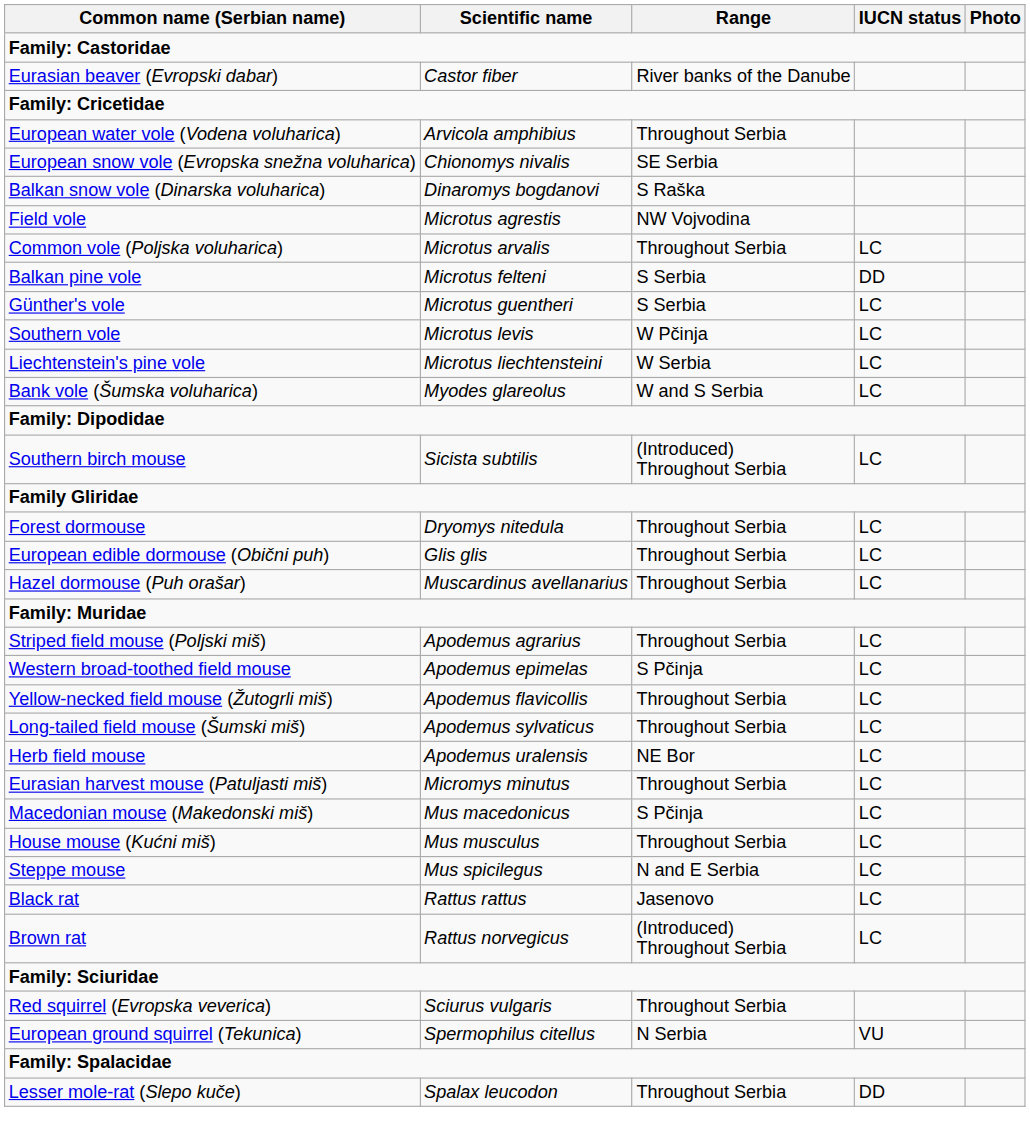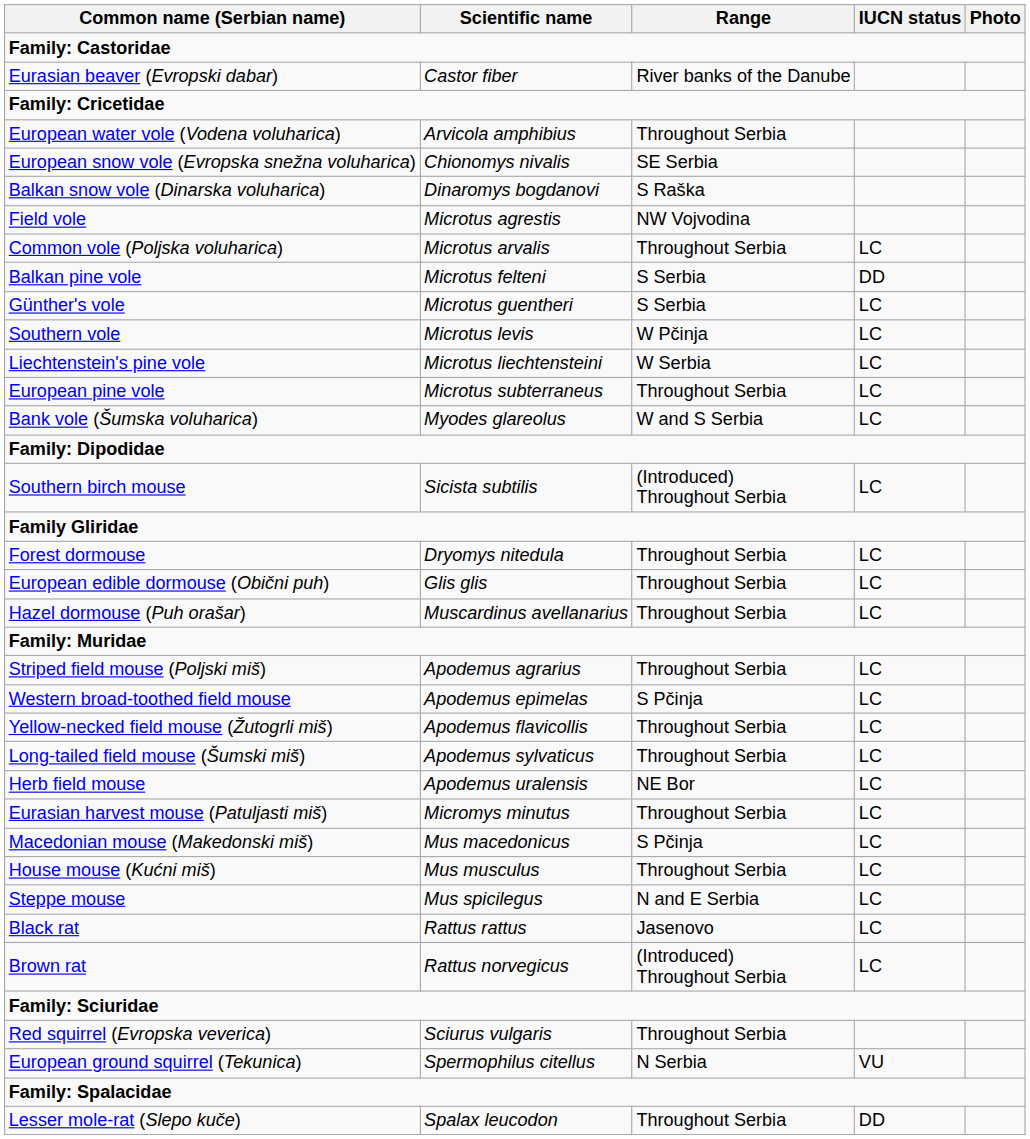+ row: European pine vole | Microtus subterraneus | Throughout Serbia | LC
